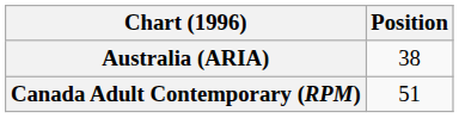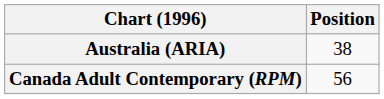Canada Adult Contemporary (RPM) | Position: 51 -> 56
